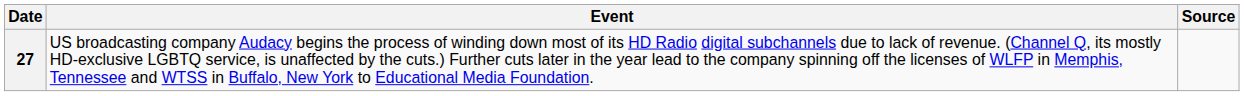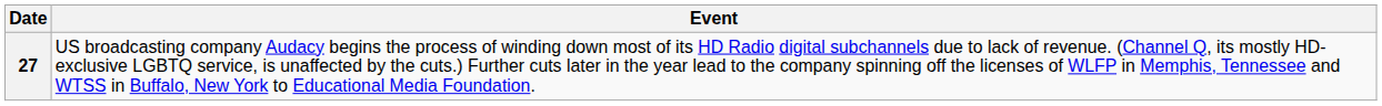- column: Source
